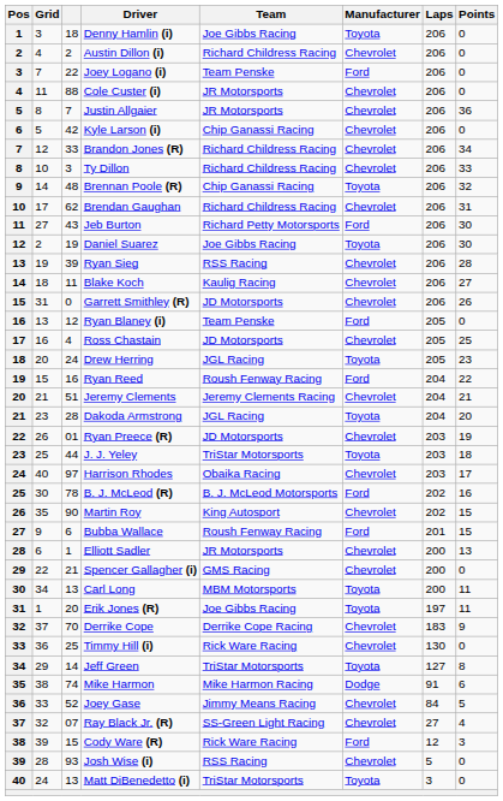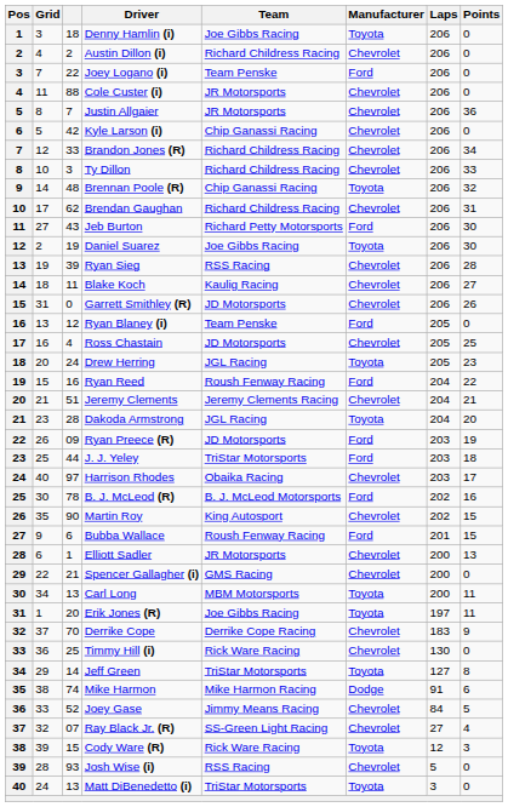Ryan Preece (R) | column 3: 01 -> 09
Ryan Preece (R) | Manufacturer: Chevrolet -> Ford
J. J. Yeley | Manufacturer: Toyota -> Ford
Cody Ware (R) | Manufacturer: Ford -> Toyota
